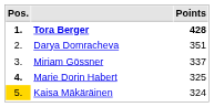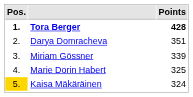Miriam Gössner | Points: 337 -> 339
Marie Dorin Habert | Pos.: bold -> normal
